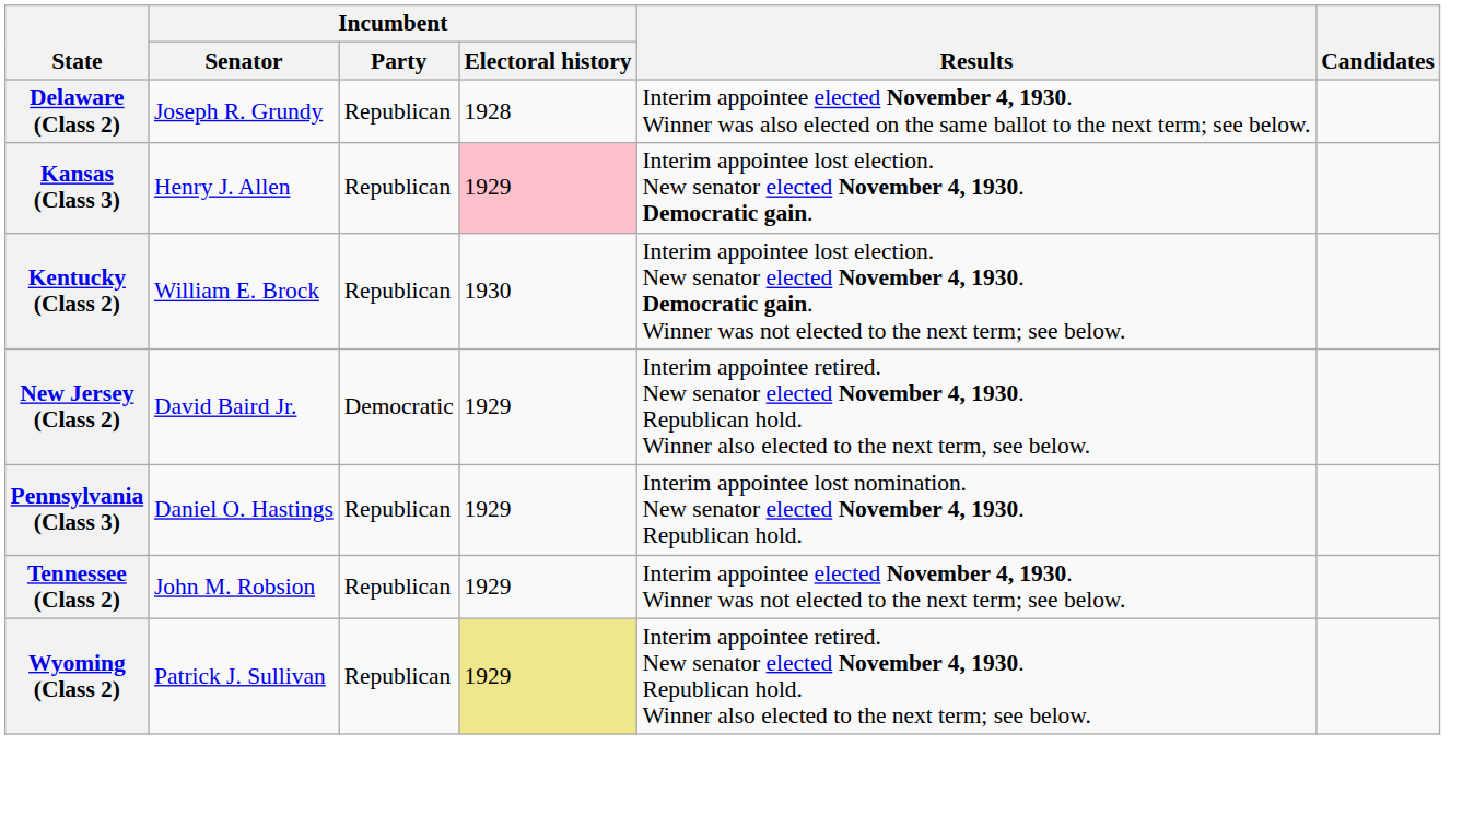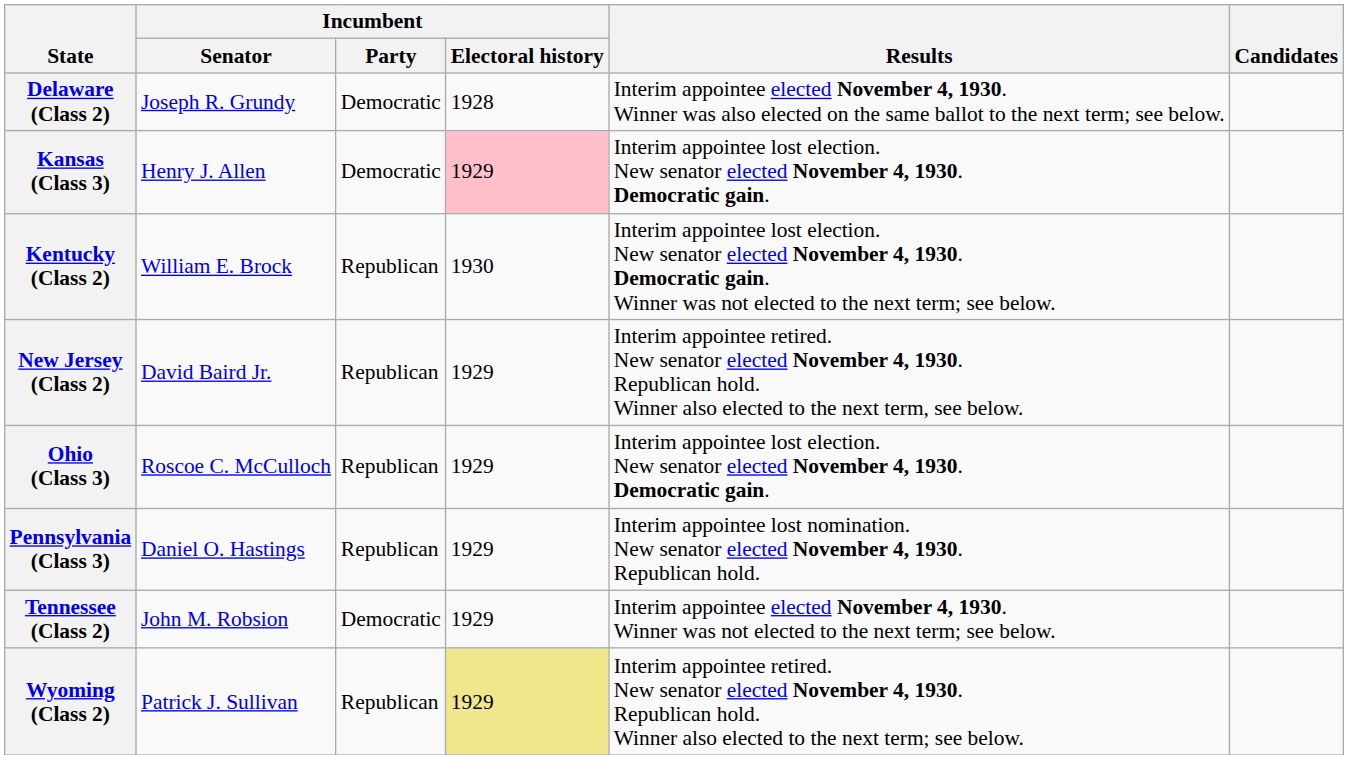Delaware (Class 2) | Incumbent / Party: Republican -> Democratic
Kansas (Class 3) | Incumbent / Party: Republican -> Democratic
New Jersey (Class 2) | Incumbent / Party: Democratic -> Republican
+ row: Ohio (Class 3) | Roscoe C. McCulloch | Republican | 1929 | Interim appointee lost election. New senator elected November 4, 1930. Democratic gain.
Tennessee (Class 2) | Incumbent / Party: Republican -> Democratic
